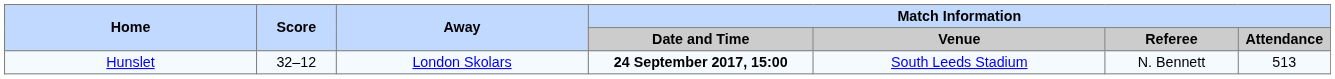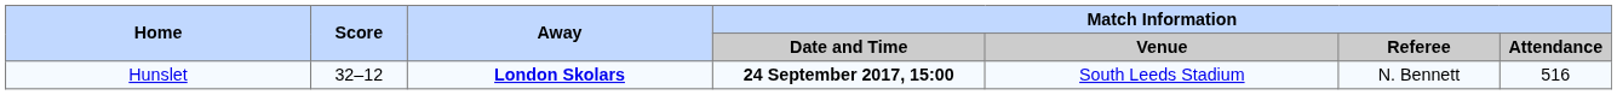Hunslet | Away: normal -> bold
Hunslet | Match Information / Attendance: 513 -> 516
